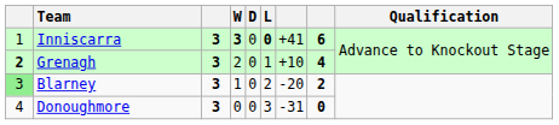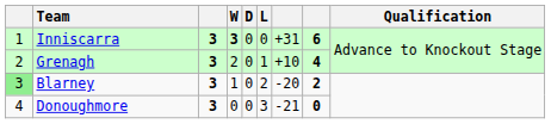Inniscarra | L: bold -> normal
Inniscarra | column 7: +41 -> +31
Grenagh | column 1: bold -> normal
Donoughmore | column 7: -31 -> -21
